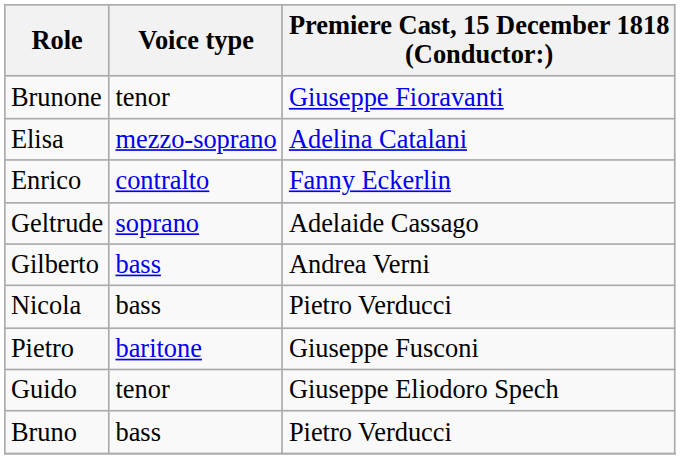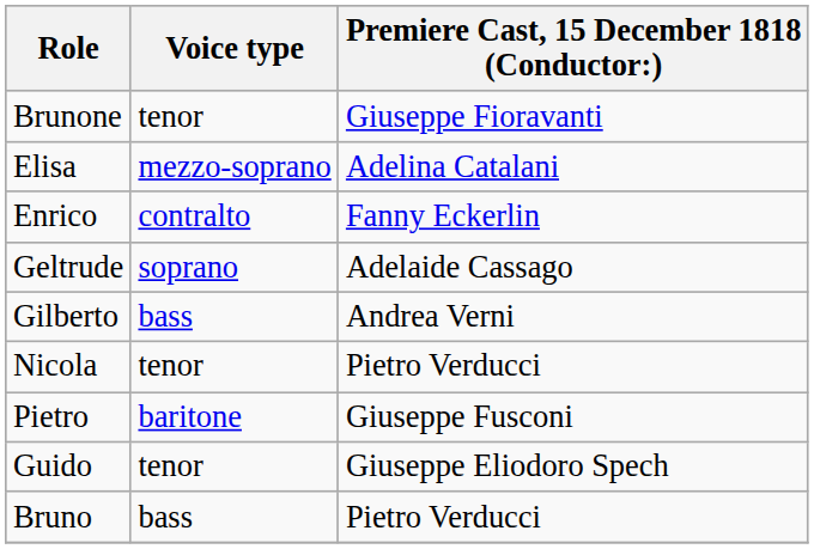Nicola | Voice type: bass -> tenor
